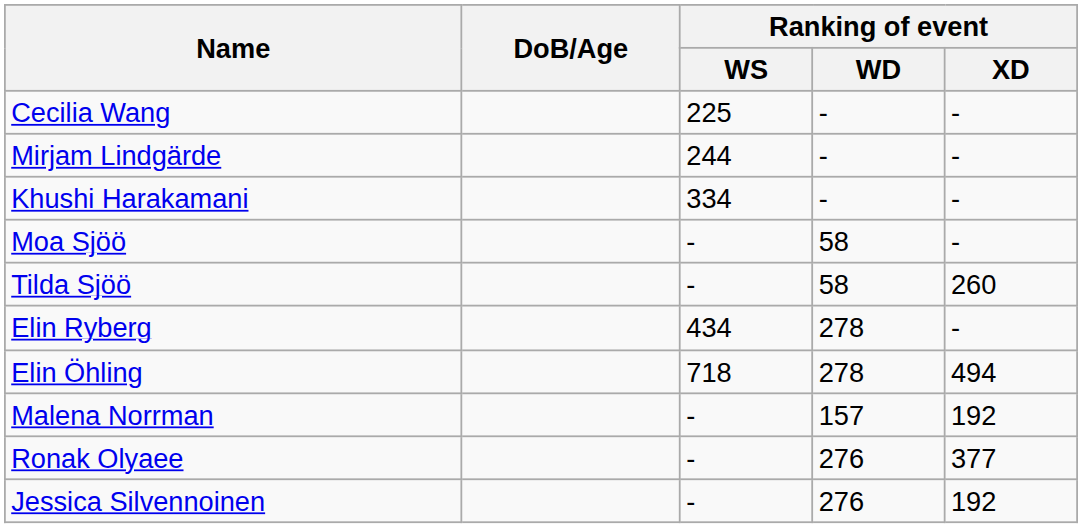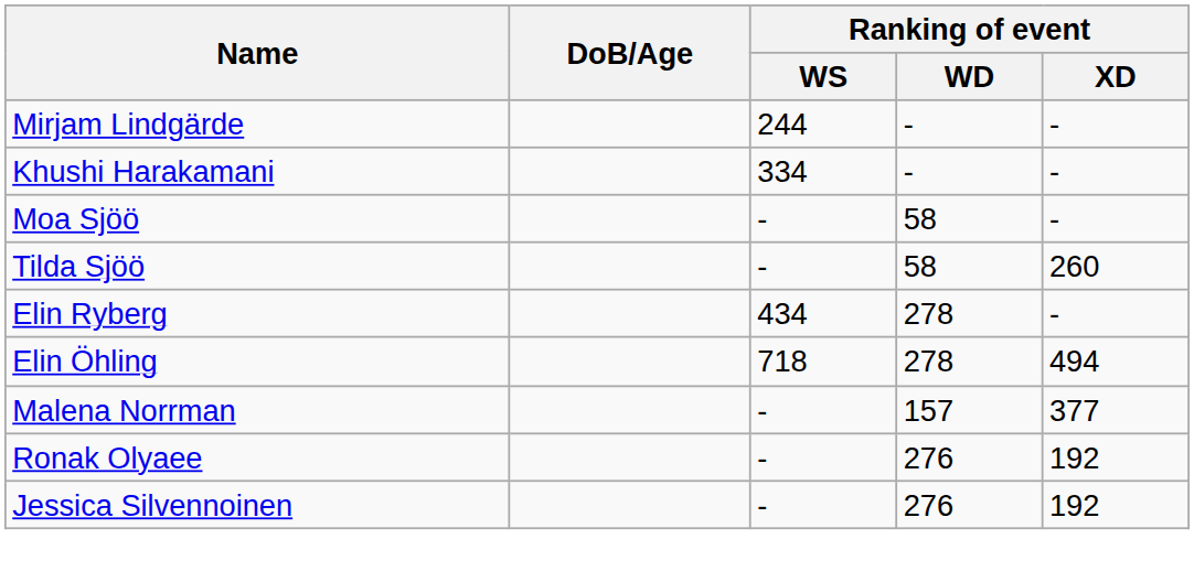- row: Cecilia Wang | 225 | - | -
Malena Norrman | Ranking of event / XD: 192 -> 377
Ronak Olyaee | Ranking of event / XD: 377 -> 192
